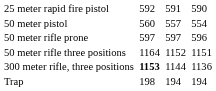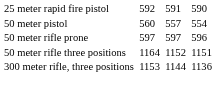300 meter rifle, three positions | column 3: bold -> normal
- row: Trap | 198 | 194 | 194
